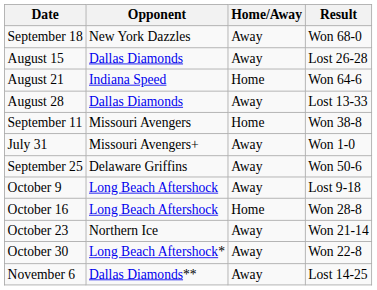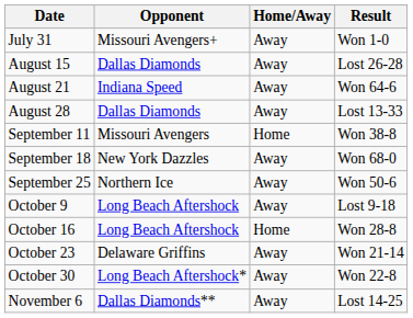rows swapped: July 31 <-> September 18
August 21 | Home/Away: Home -> Away
September 25 | Opponent: Delaware Griffins -> Northern Ice
October 23 | Opponent: Northern Ice -> Delaware Griffins
